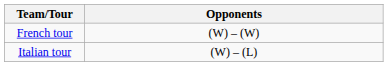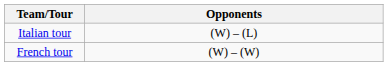rows swapped: French tour <-> Italian tour
